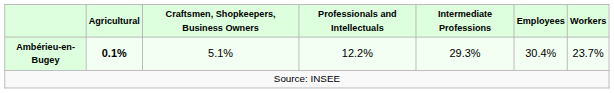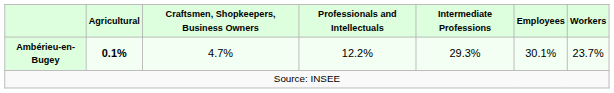Ambérieu-en-Bugey | Craftsmen, Shopkeepers, Business Owners: 5.1% -> 4.7%
Ambérieu-en-Bugey | Employees: 30.4% -> 30.1%
